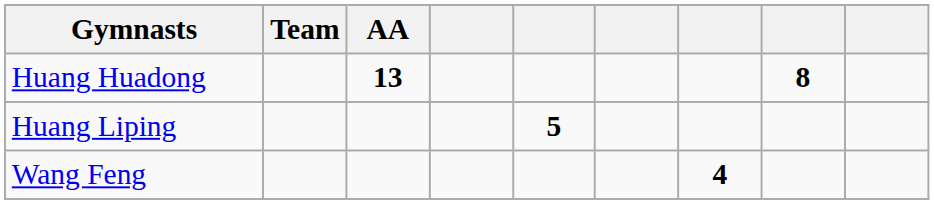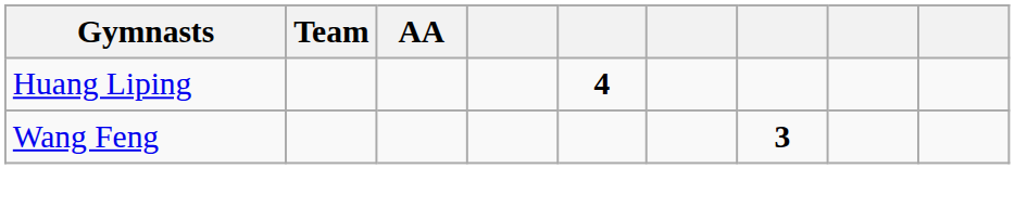- row: Huang Huadong | 13 | 8
Huang Liping | column 5: 5 -> 4
Wang Feng | column 7: 4 -> 3
